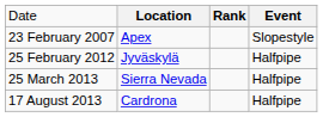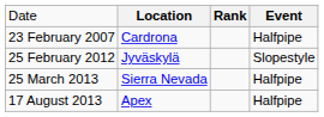23 February 2007 | column 2: Apex -> Cardrona
23 February 2007 | column 4: Slopestyle -> Halfpipe
25 February 2012 | column 4: Halfpipe -> Slopestyle
17 August 2013 | column 2: Cardrona -> Apex
